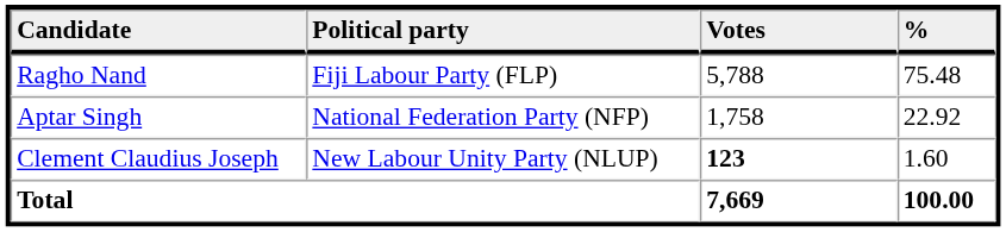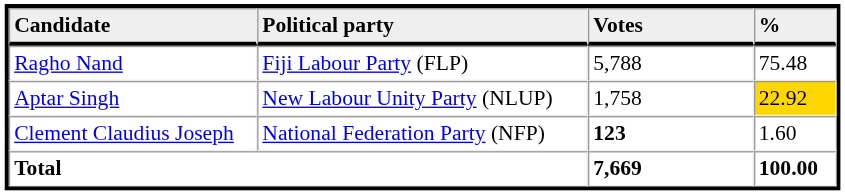Aptar Singh | Political party: National Federation Party (NFP) -> New Labour Unity Party (NLUP)
Aptar Singh | %: no background -> gold background
Clement Claudius Joseph | Political party: New Labour Unity Party (NLUP) -> National Federation Party (NFP)
